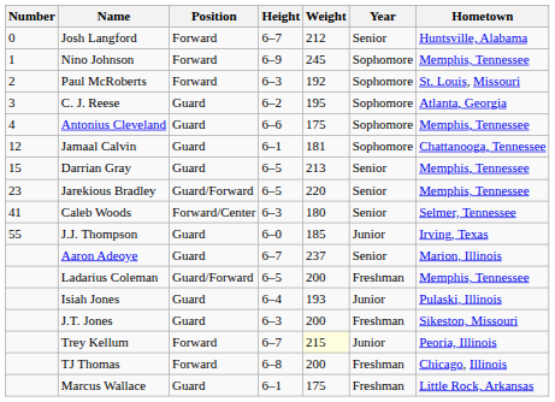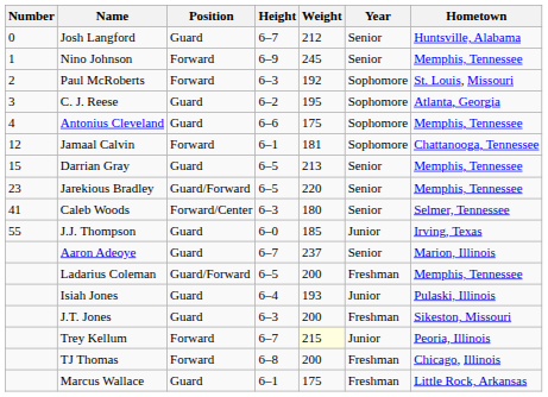Josh Langford | Position: Forward -> Guard
Nino Johnson | Year: Sophomore -> Senior
Jamaal Calvin | Position: Guard -> Forward
